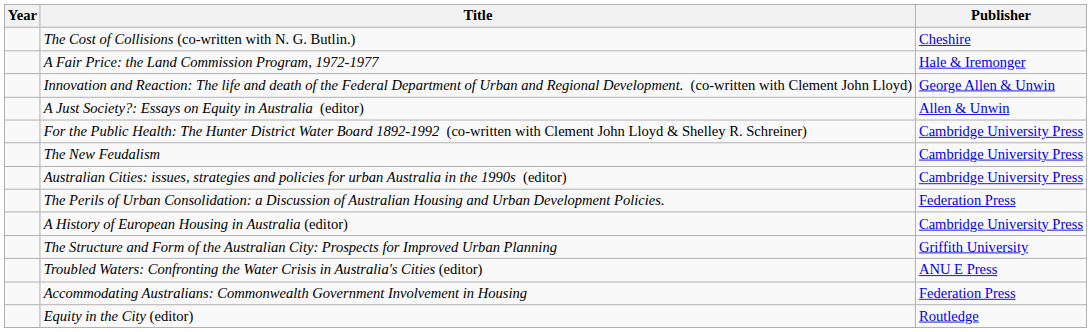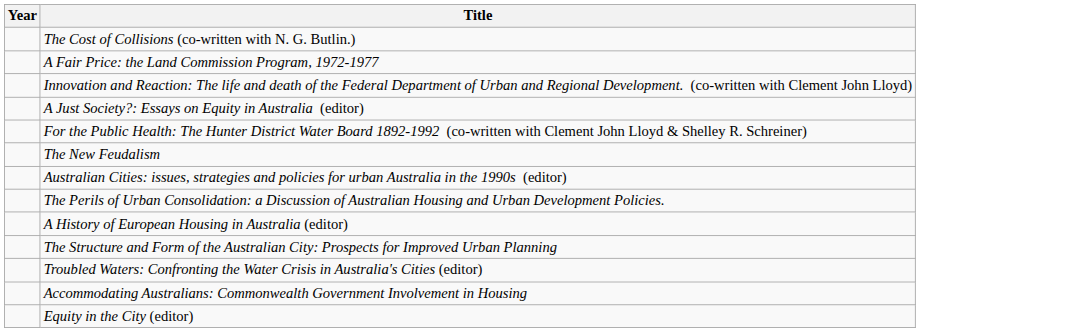- column: Publisher | Cheshire | Hale & Iremonger | George Allen & Unwin | Allen & Unwin | Cambridge University Press | Cambridge University Press | Cambridge University Press | Federation Press | Cambridge University Press | Griffith University | ANU E Press | Federation Press | Routledge
